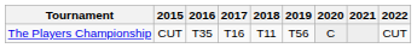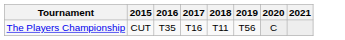- column: 2022 | CUT
